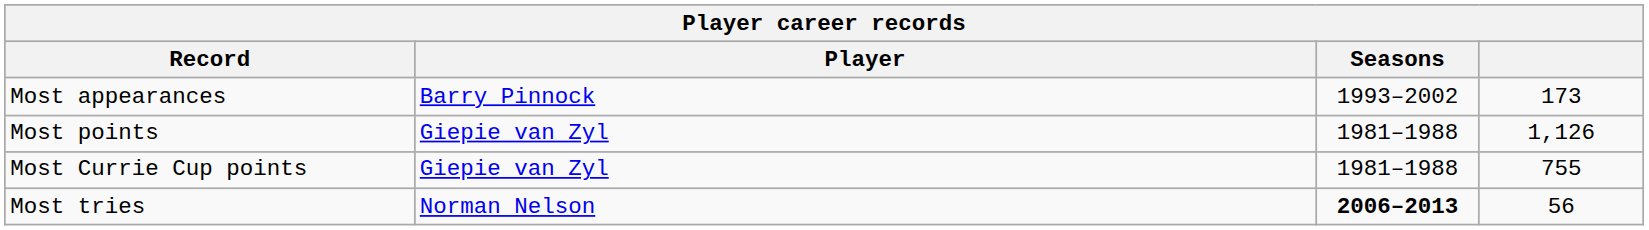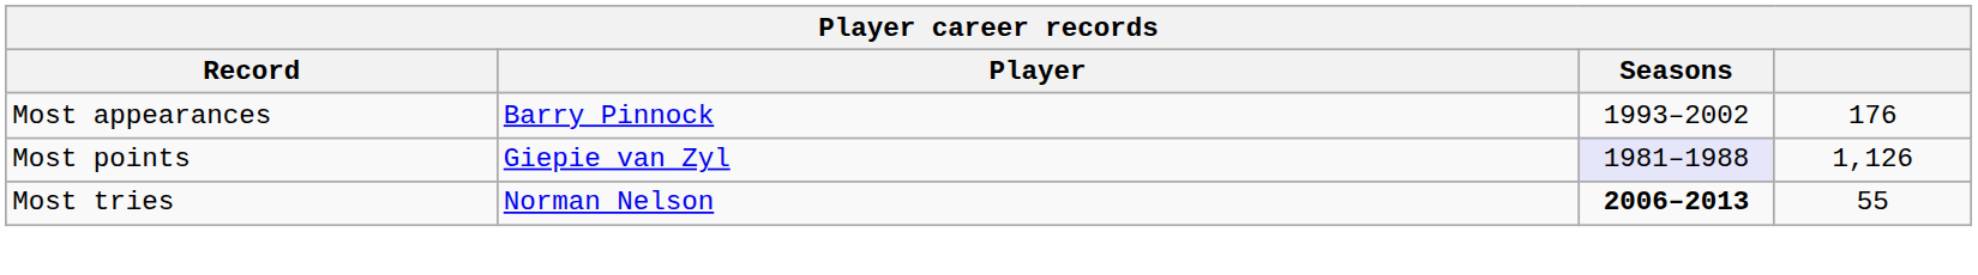Most appearances | column 4: 173 -> 176
Most points | Seasons: no background -> lavender background
- row: Most Currie Cup points | Giepie van Zyl | 1981–1988 | 755
Most tries | column 4: 56 -> 55
